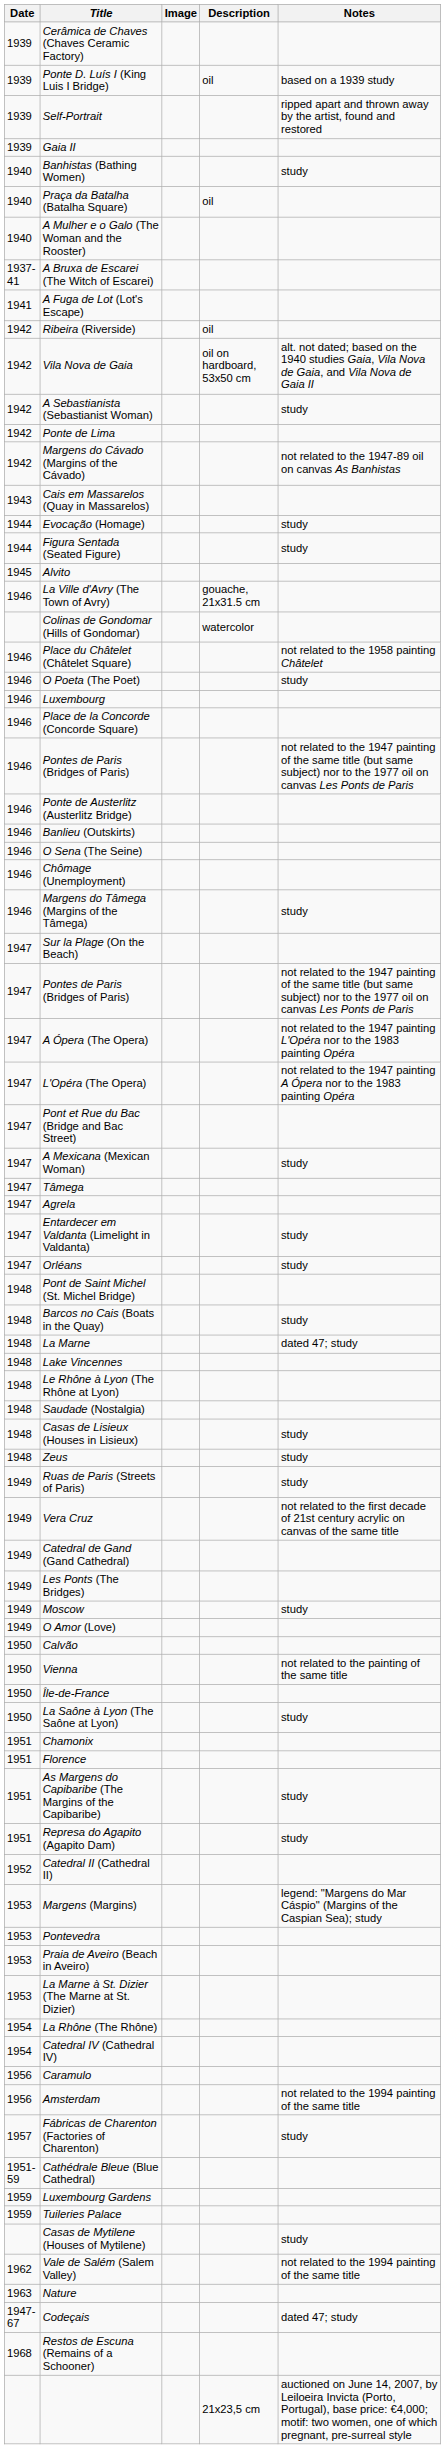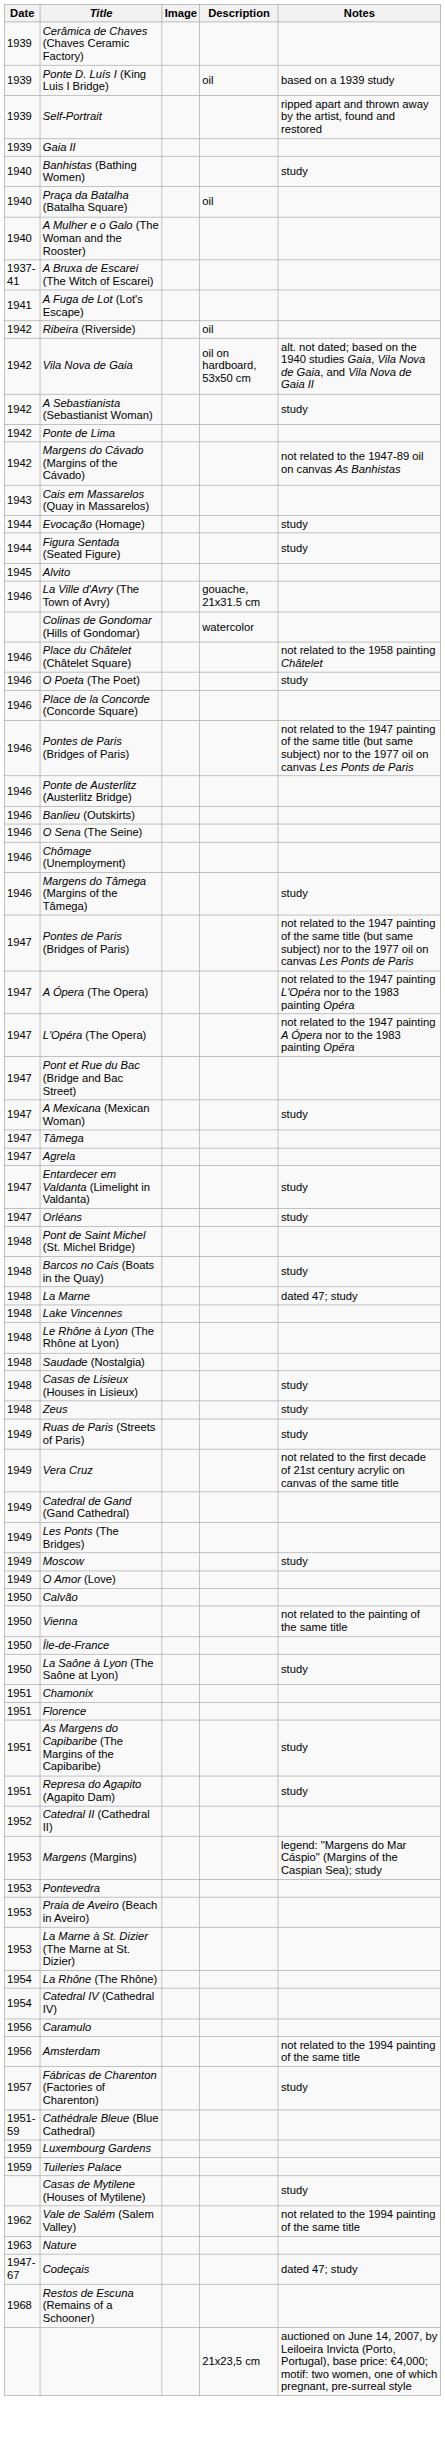- row: 1946 | Luxembourg
- row: 1947 | Sur la Plage (On the Beach)
